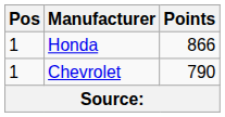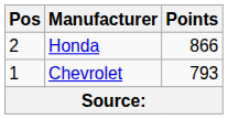Honda | Pos: 1 -> 2
Chevrolet | Points: 790 -> 793
